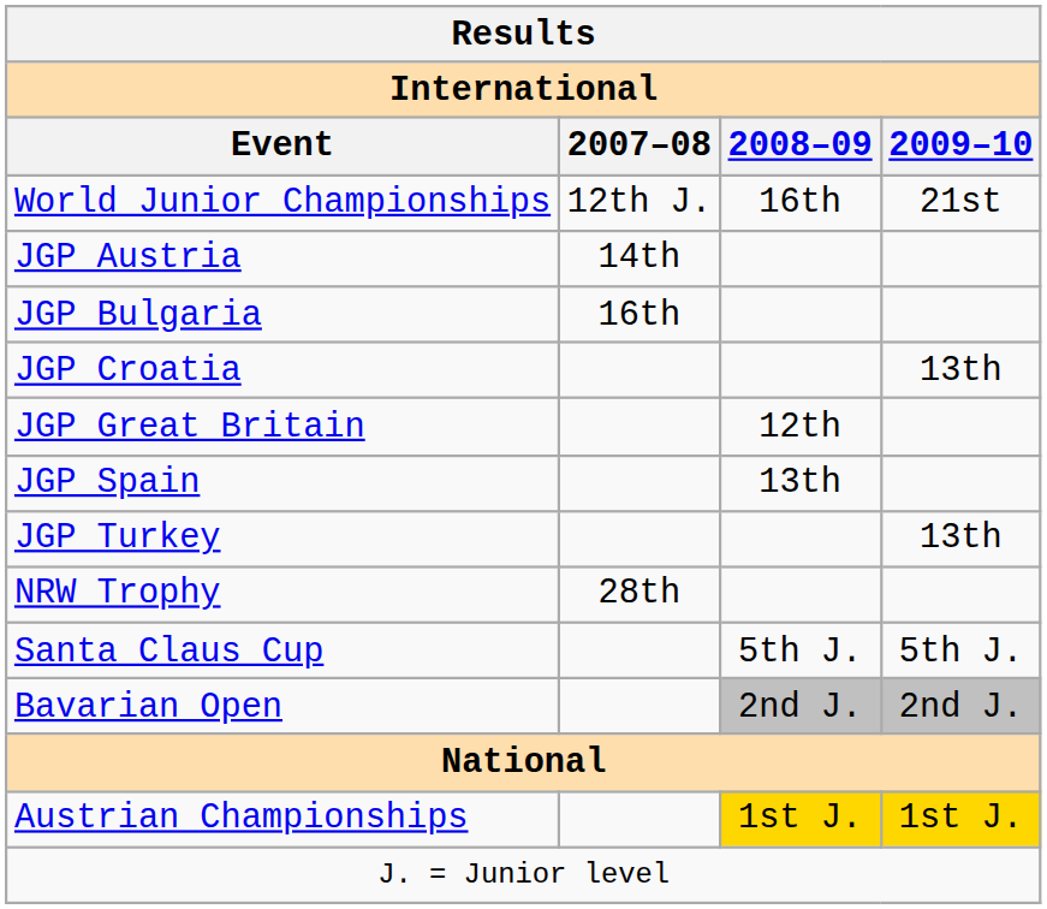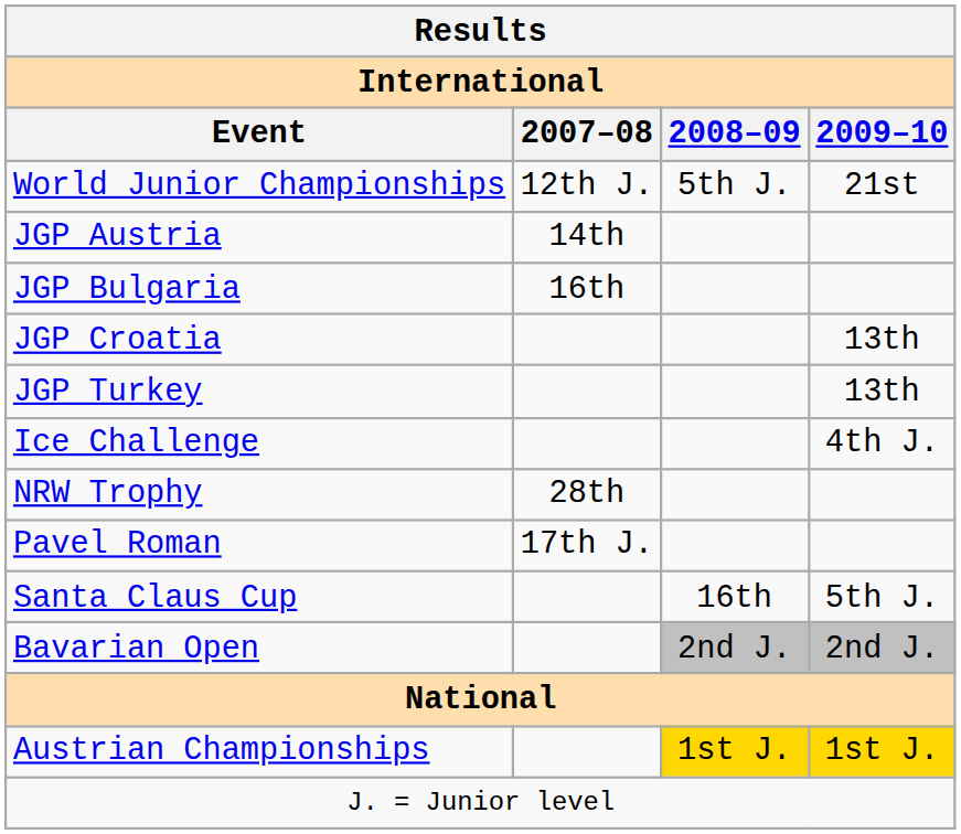World Junior Championships | 2008–09: 16th -> 5th J.
- row: JGP Great Britain | 12th
- row: JGP Spain | 13th
+ row: Ice Challenge | 4th J.
+ row: Pavel Roman | 17th J.
Santa Claus Cup | 2008–09: 5th J. -> 16th
